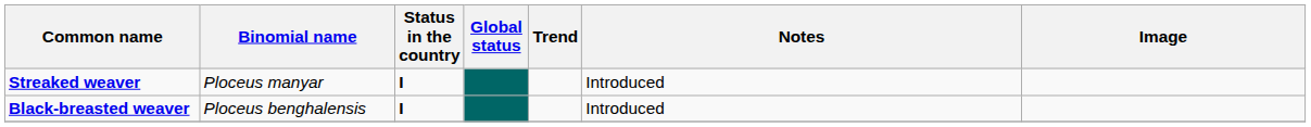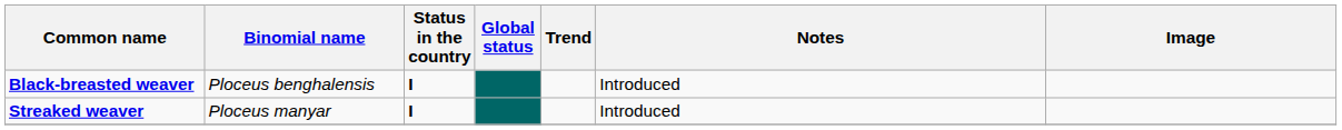rows swapped: Streaked weaver <-> Black-breasted weaver
